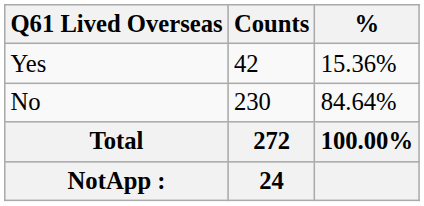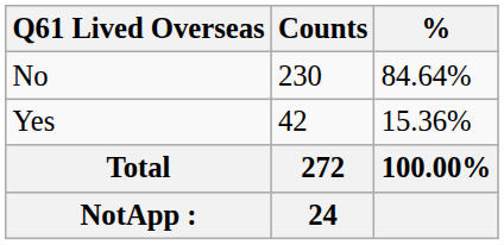rows swapped: Yes <-> No
